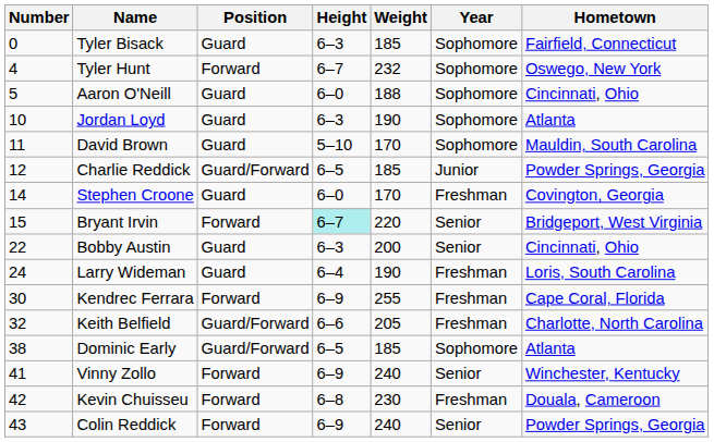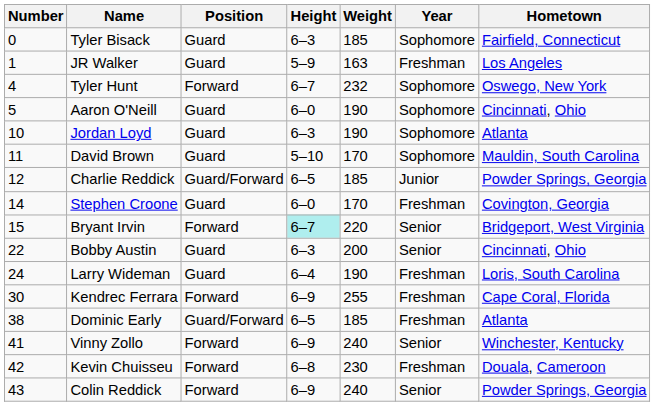+ row: 1 | JR Walker | Guard | 5–9 | 163 | Freshman | Los Angeles
Aaron O'Neill | Weight: 188 -> 190
- row: 32 | Keith Belfield | Guard/Forward | 6–6 | 205 | Freshman | Charlotte, North Carolina
Dominic Early | Year: Sophomore -> Freshman
